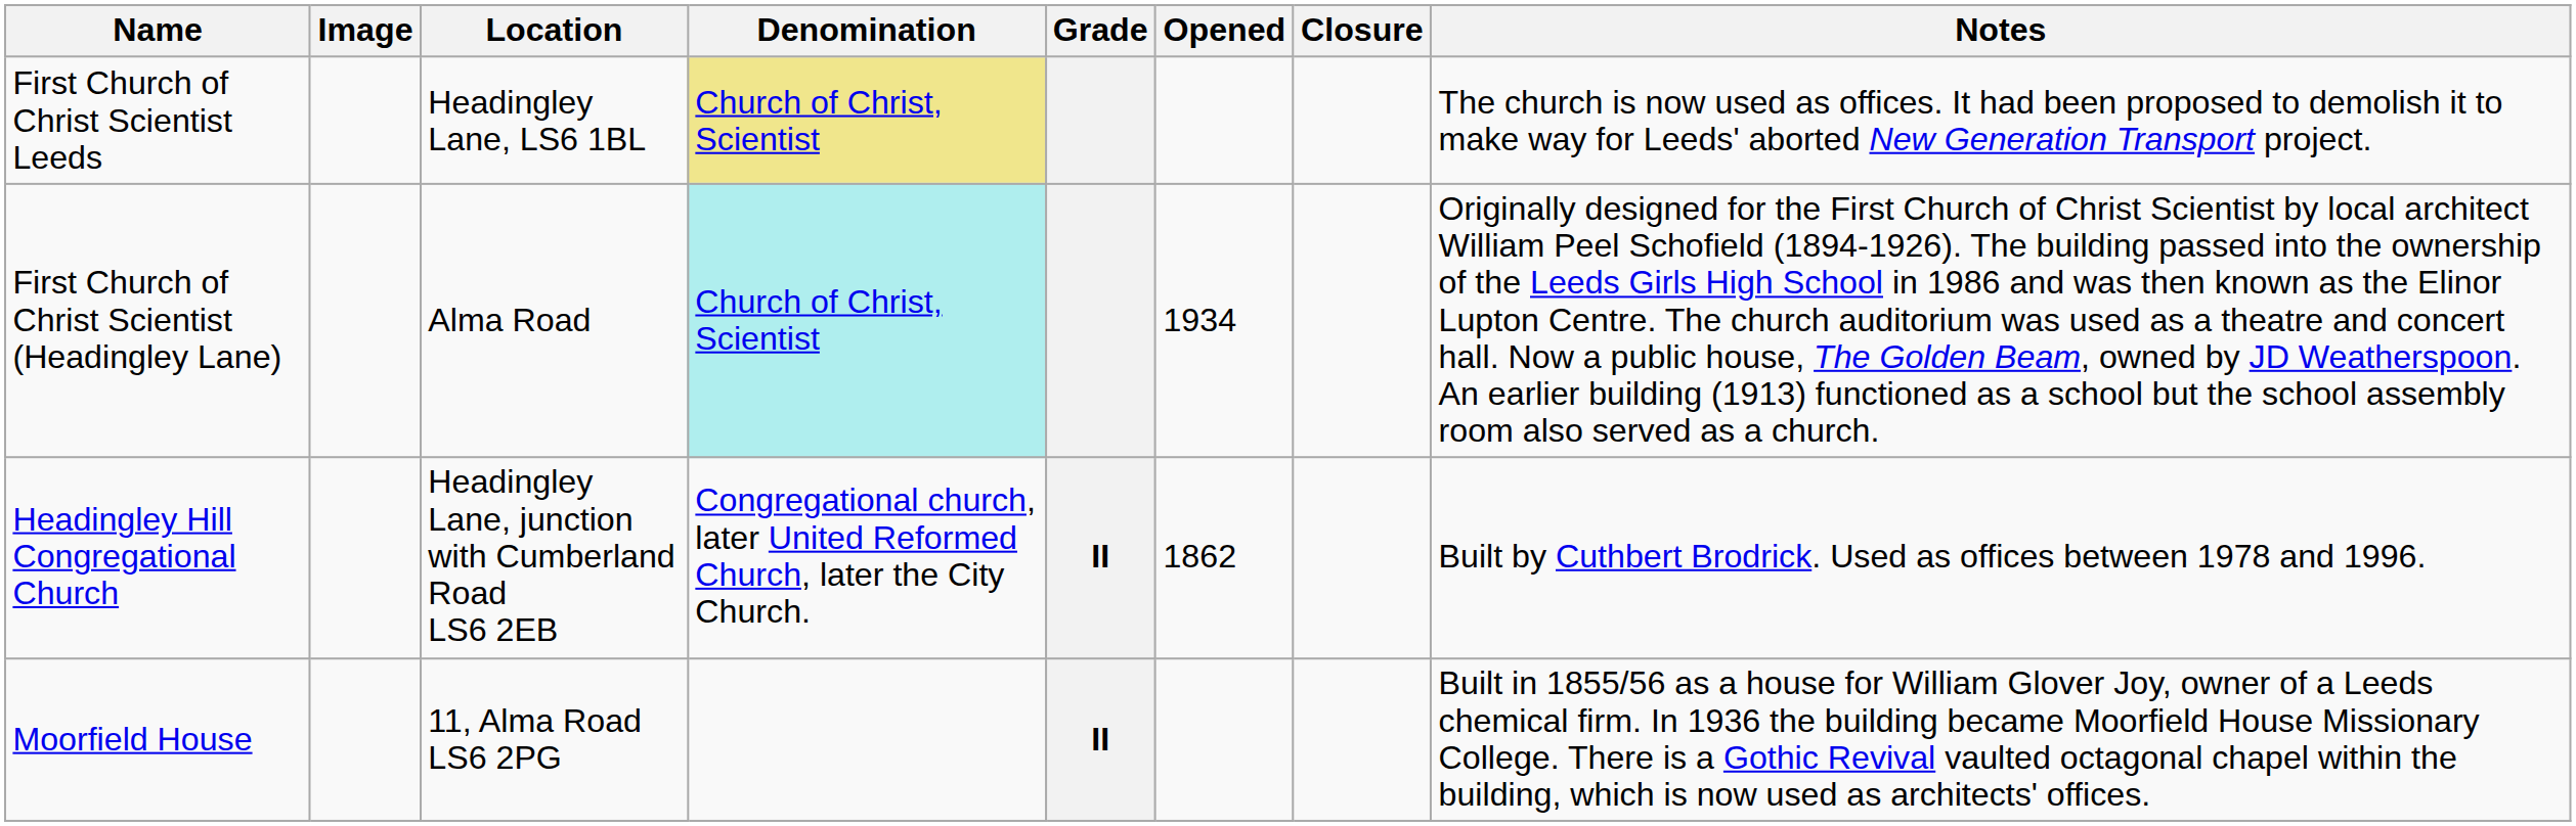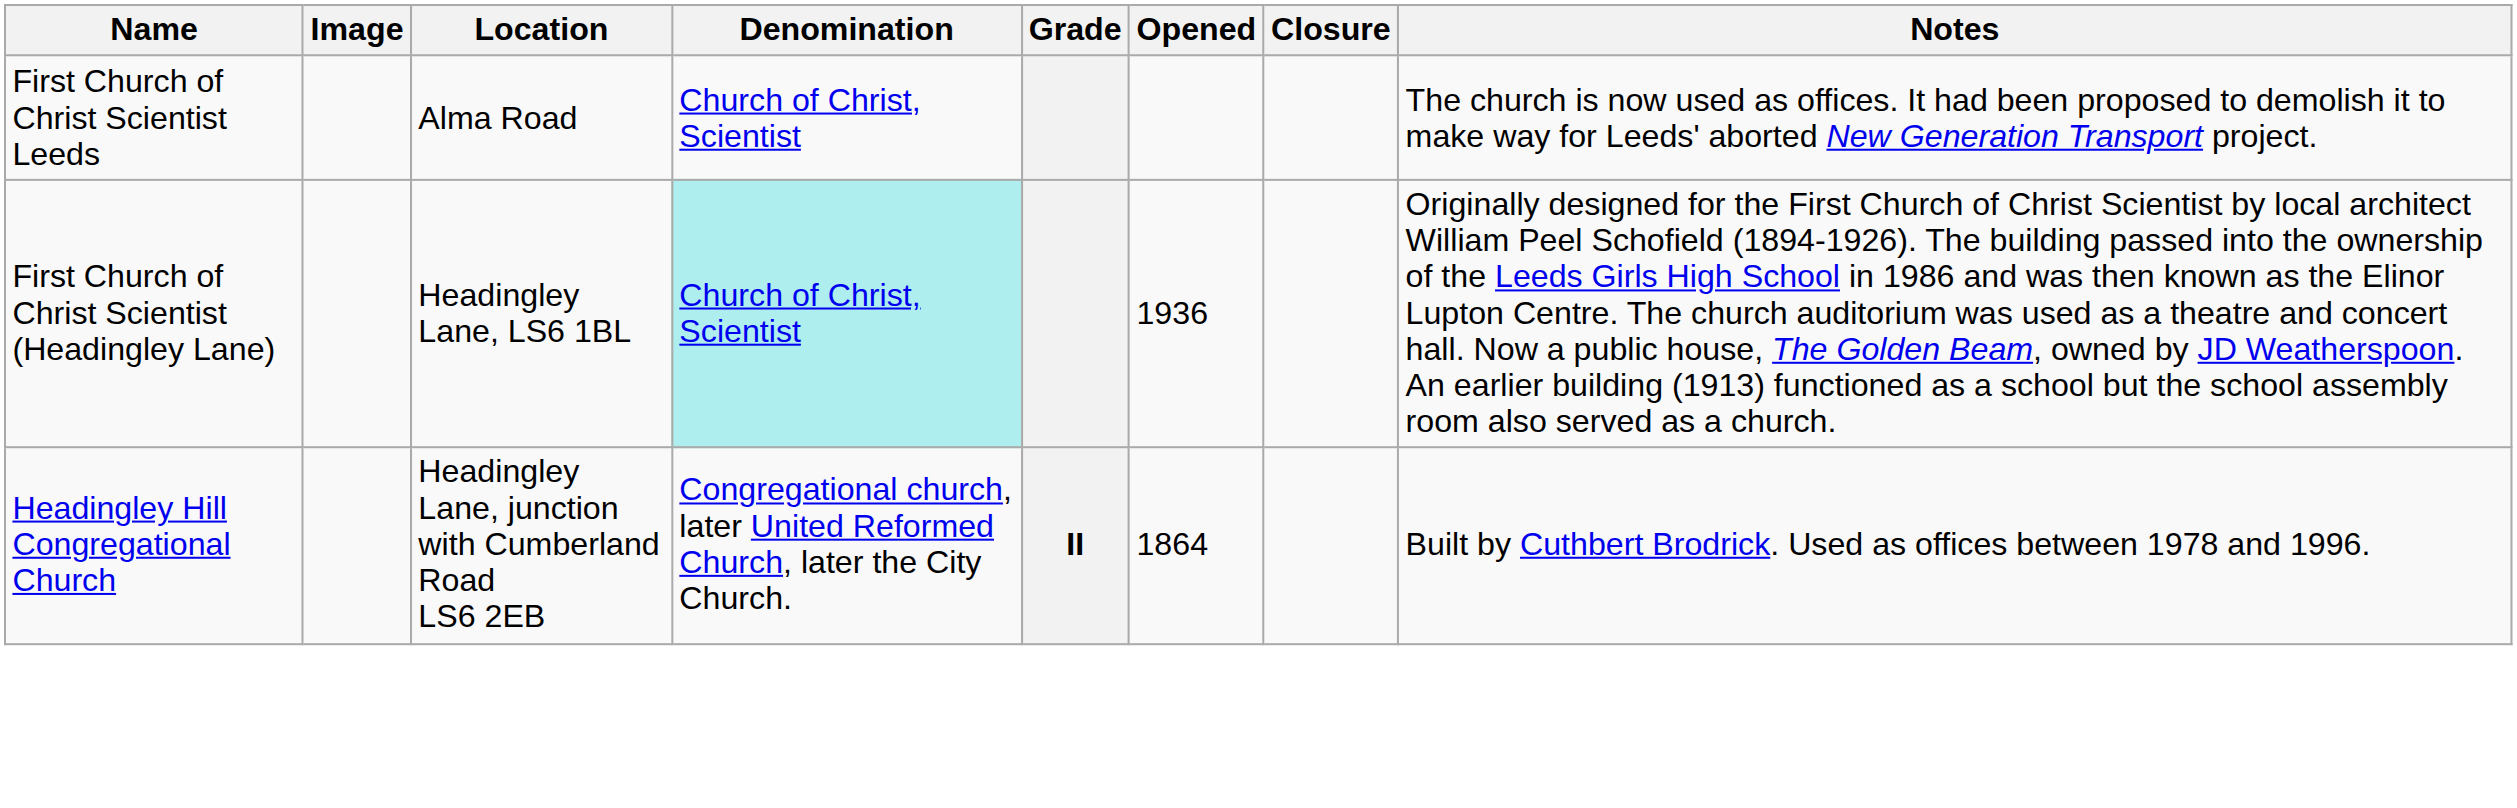First Church of Christ Scientist Leeds | Location: Headingley Lane, LS6 1BL -> Alma Road
First Church of Christ Scientist Leeds | Denomination: khaki background -> no background
First Church of Christ Scientist (Headingley Lane) | Location: Alma Road -> Headingley Lane, LS6 1BL
First Church of Christ Scientist (Headingley Lane) | Opened: 1934 -> 1936
Headingley Hill Congregational Church | Opened: 1862 -> 1864
- row: Moorfield House | 11, Alma Road LS6 2PG | II | Built in 1855/56 as a house for William Glover Joy, owner of a Leeds chemical firm. In 1936 the building became Moorfield House Missionary College. There is a Gothic Revival vaulted octagonal chapel within the building, which is now used as architects' offices.
